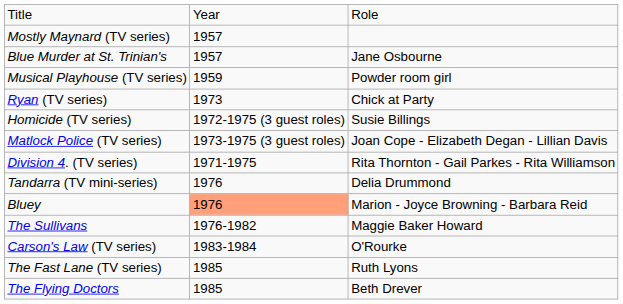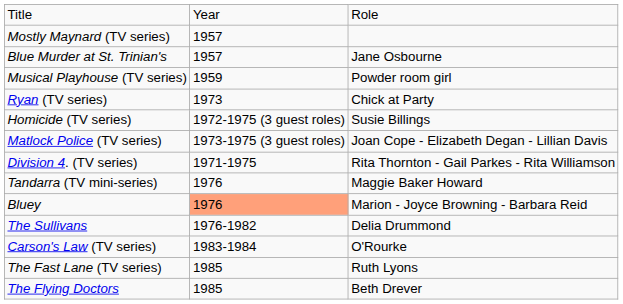Tandarra (TV mini-series) | column 3: Delia Drummond -> Maggie Baker Howard
The Sullivans | column 3: Maggie Baker Howard -> Delia Drummond
